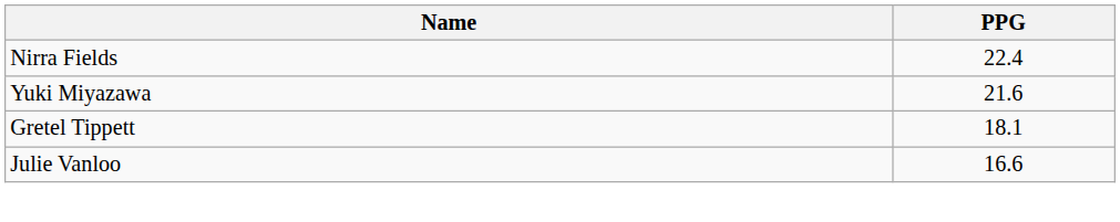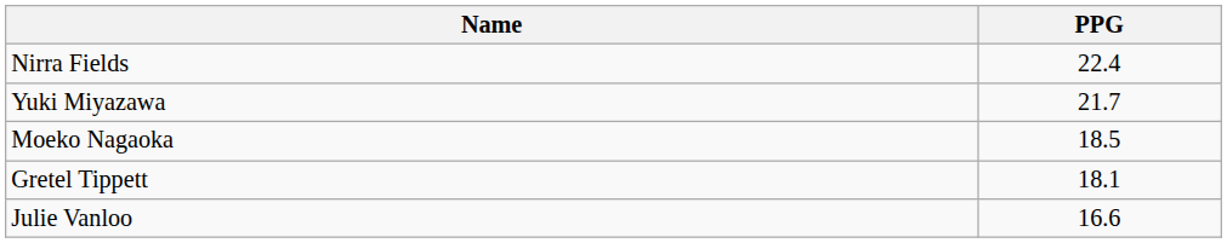Yuki Miyazawa | PPG: 21.6 -> 21.7
+ row: Moeko Nagaoka | 18.5
